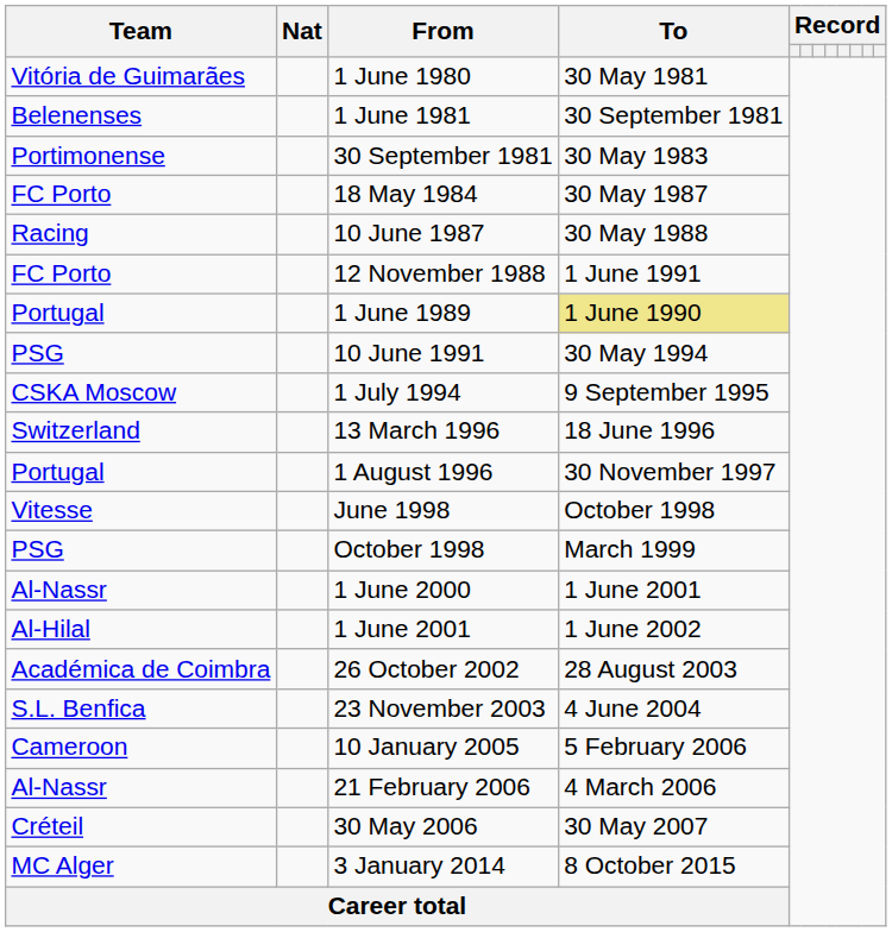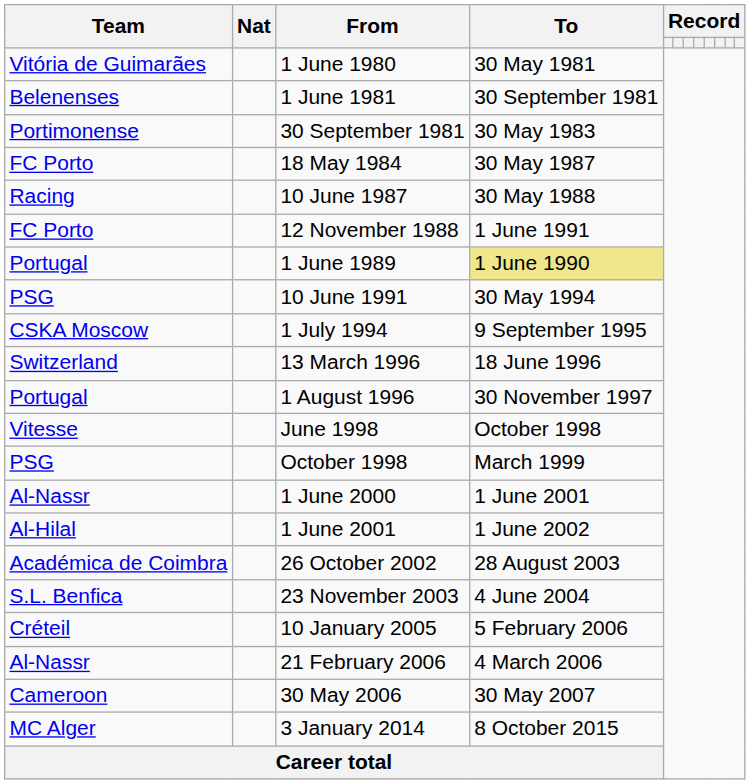10 January 2005 | Team: Cameroon -> Créteil
30 May 2006 | Team: Créteil -> Cameroon
